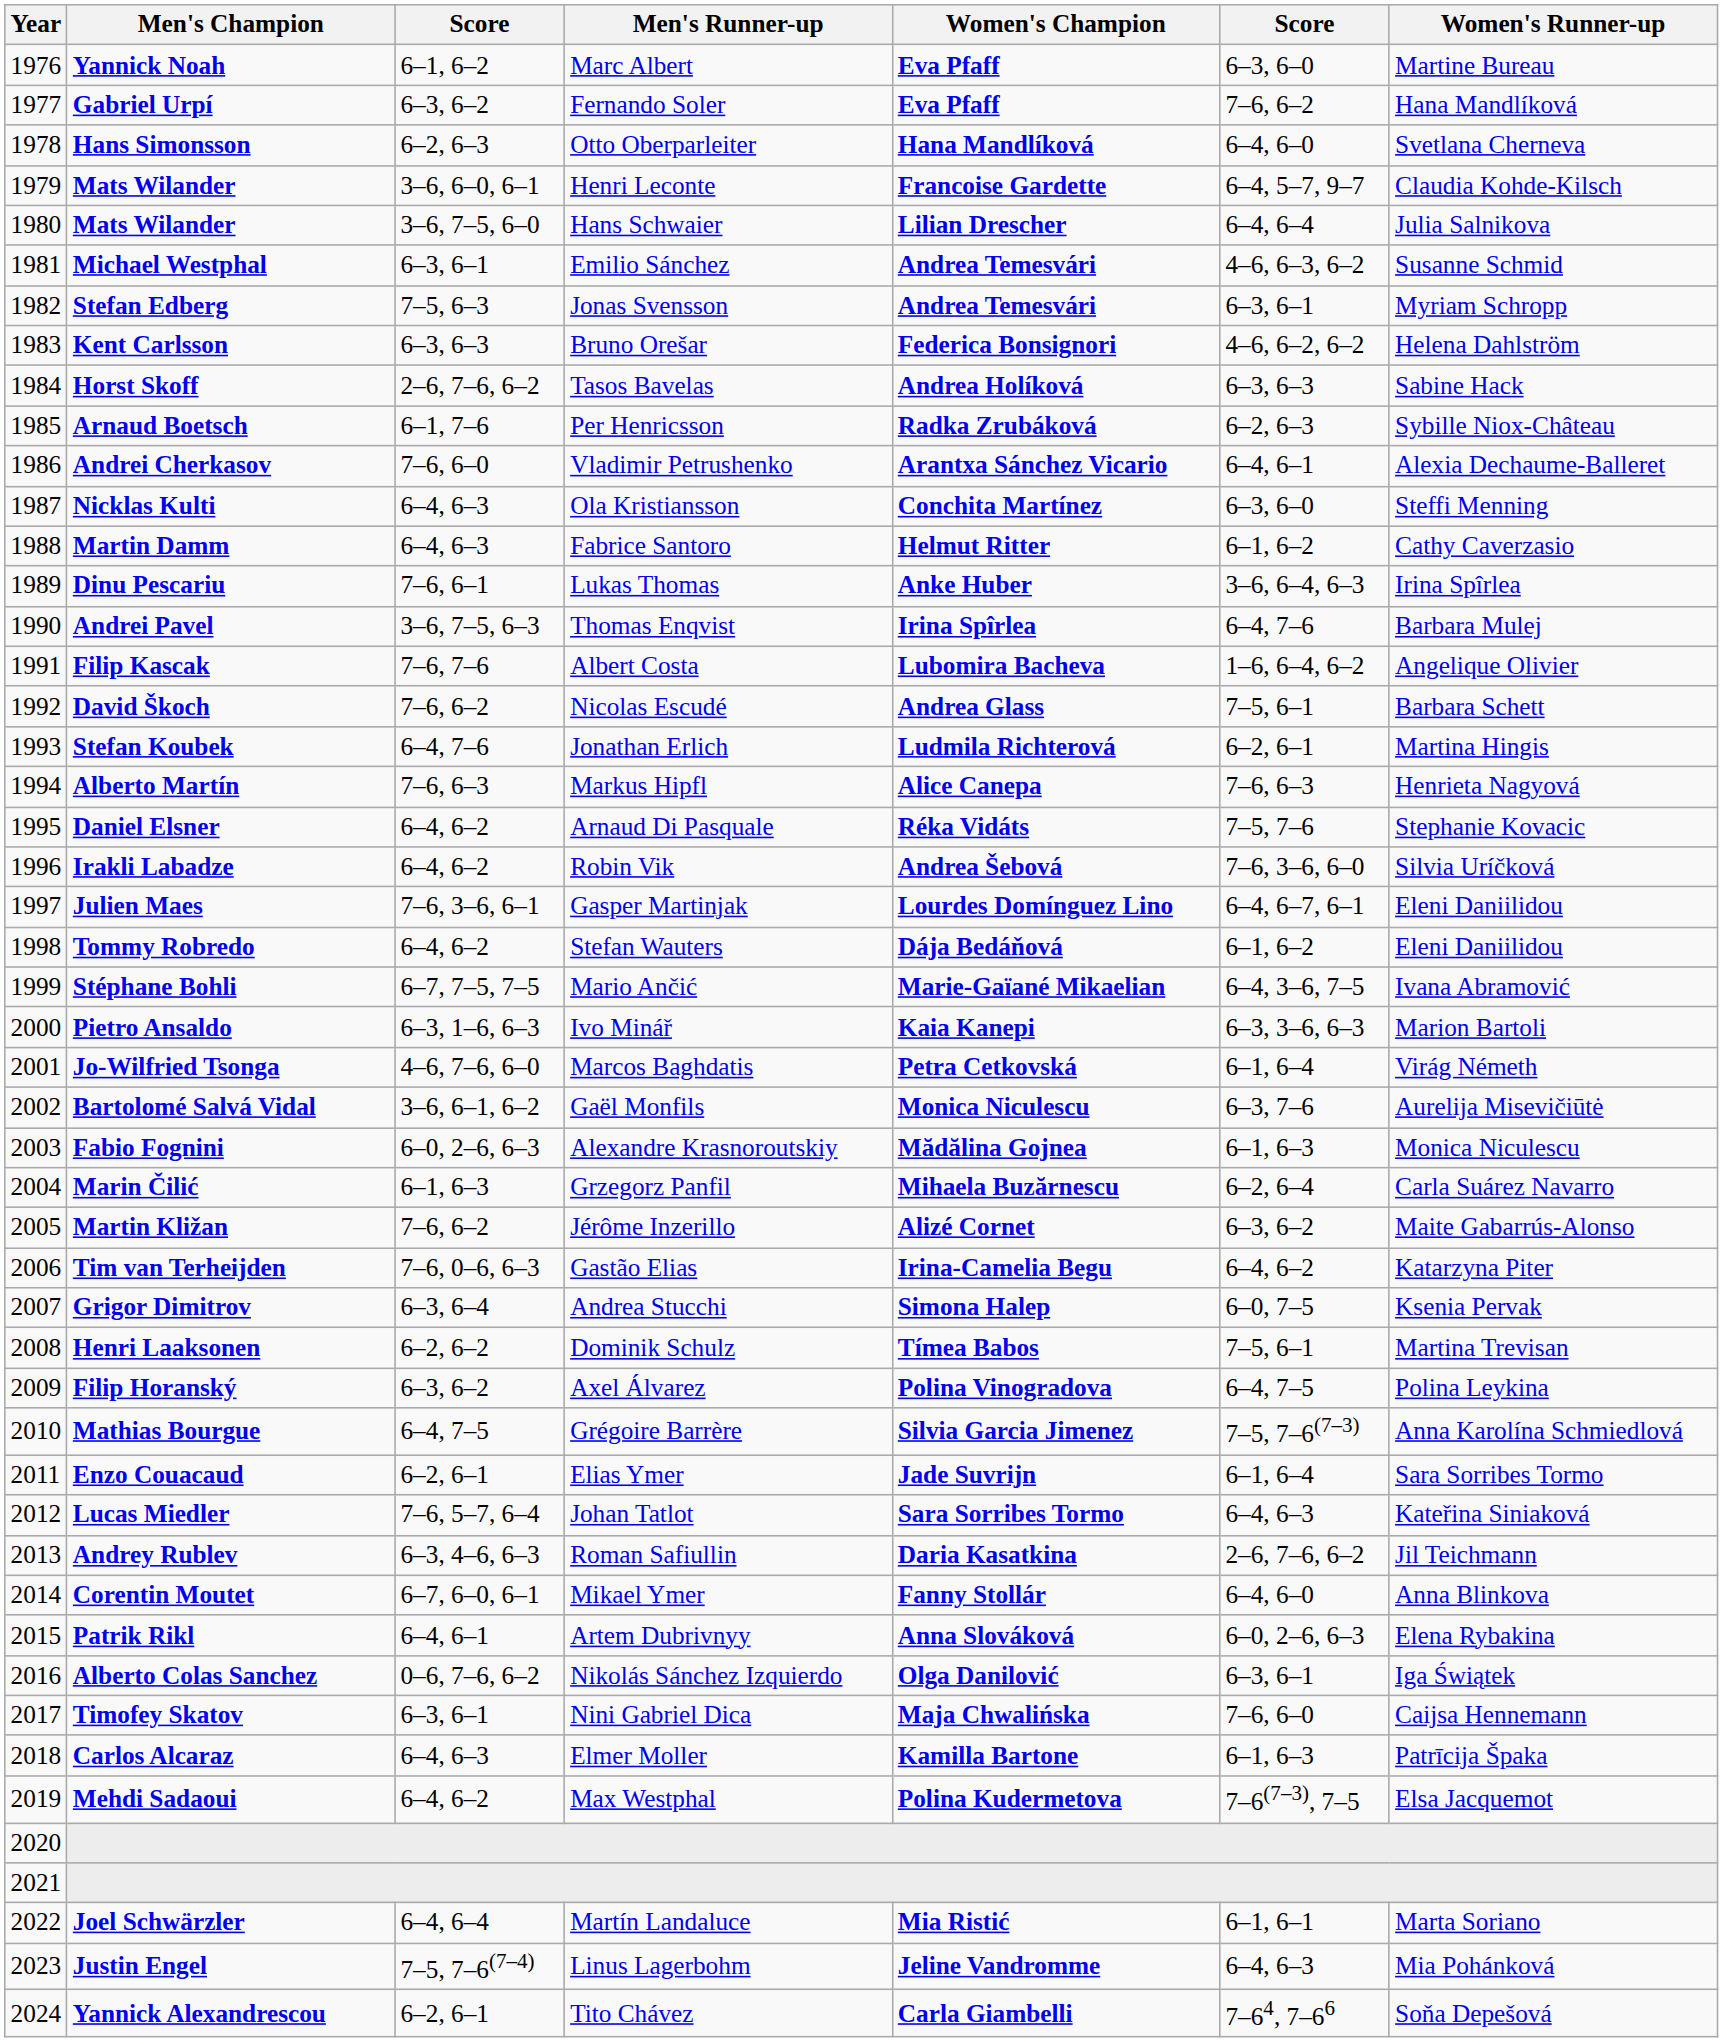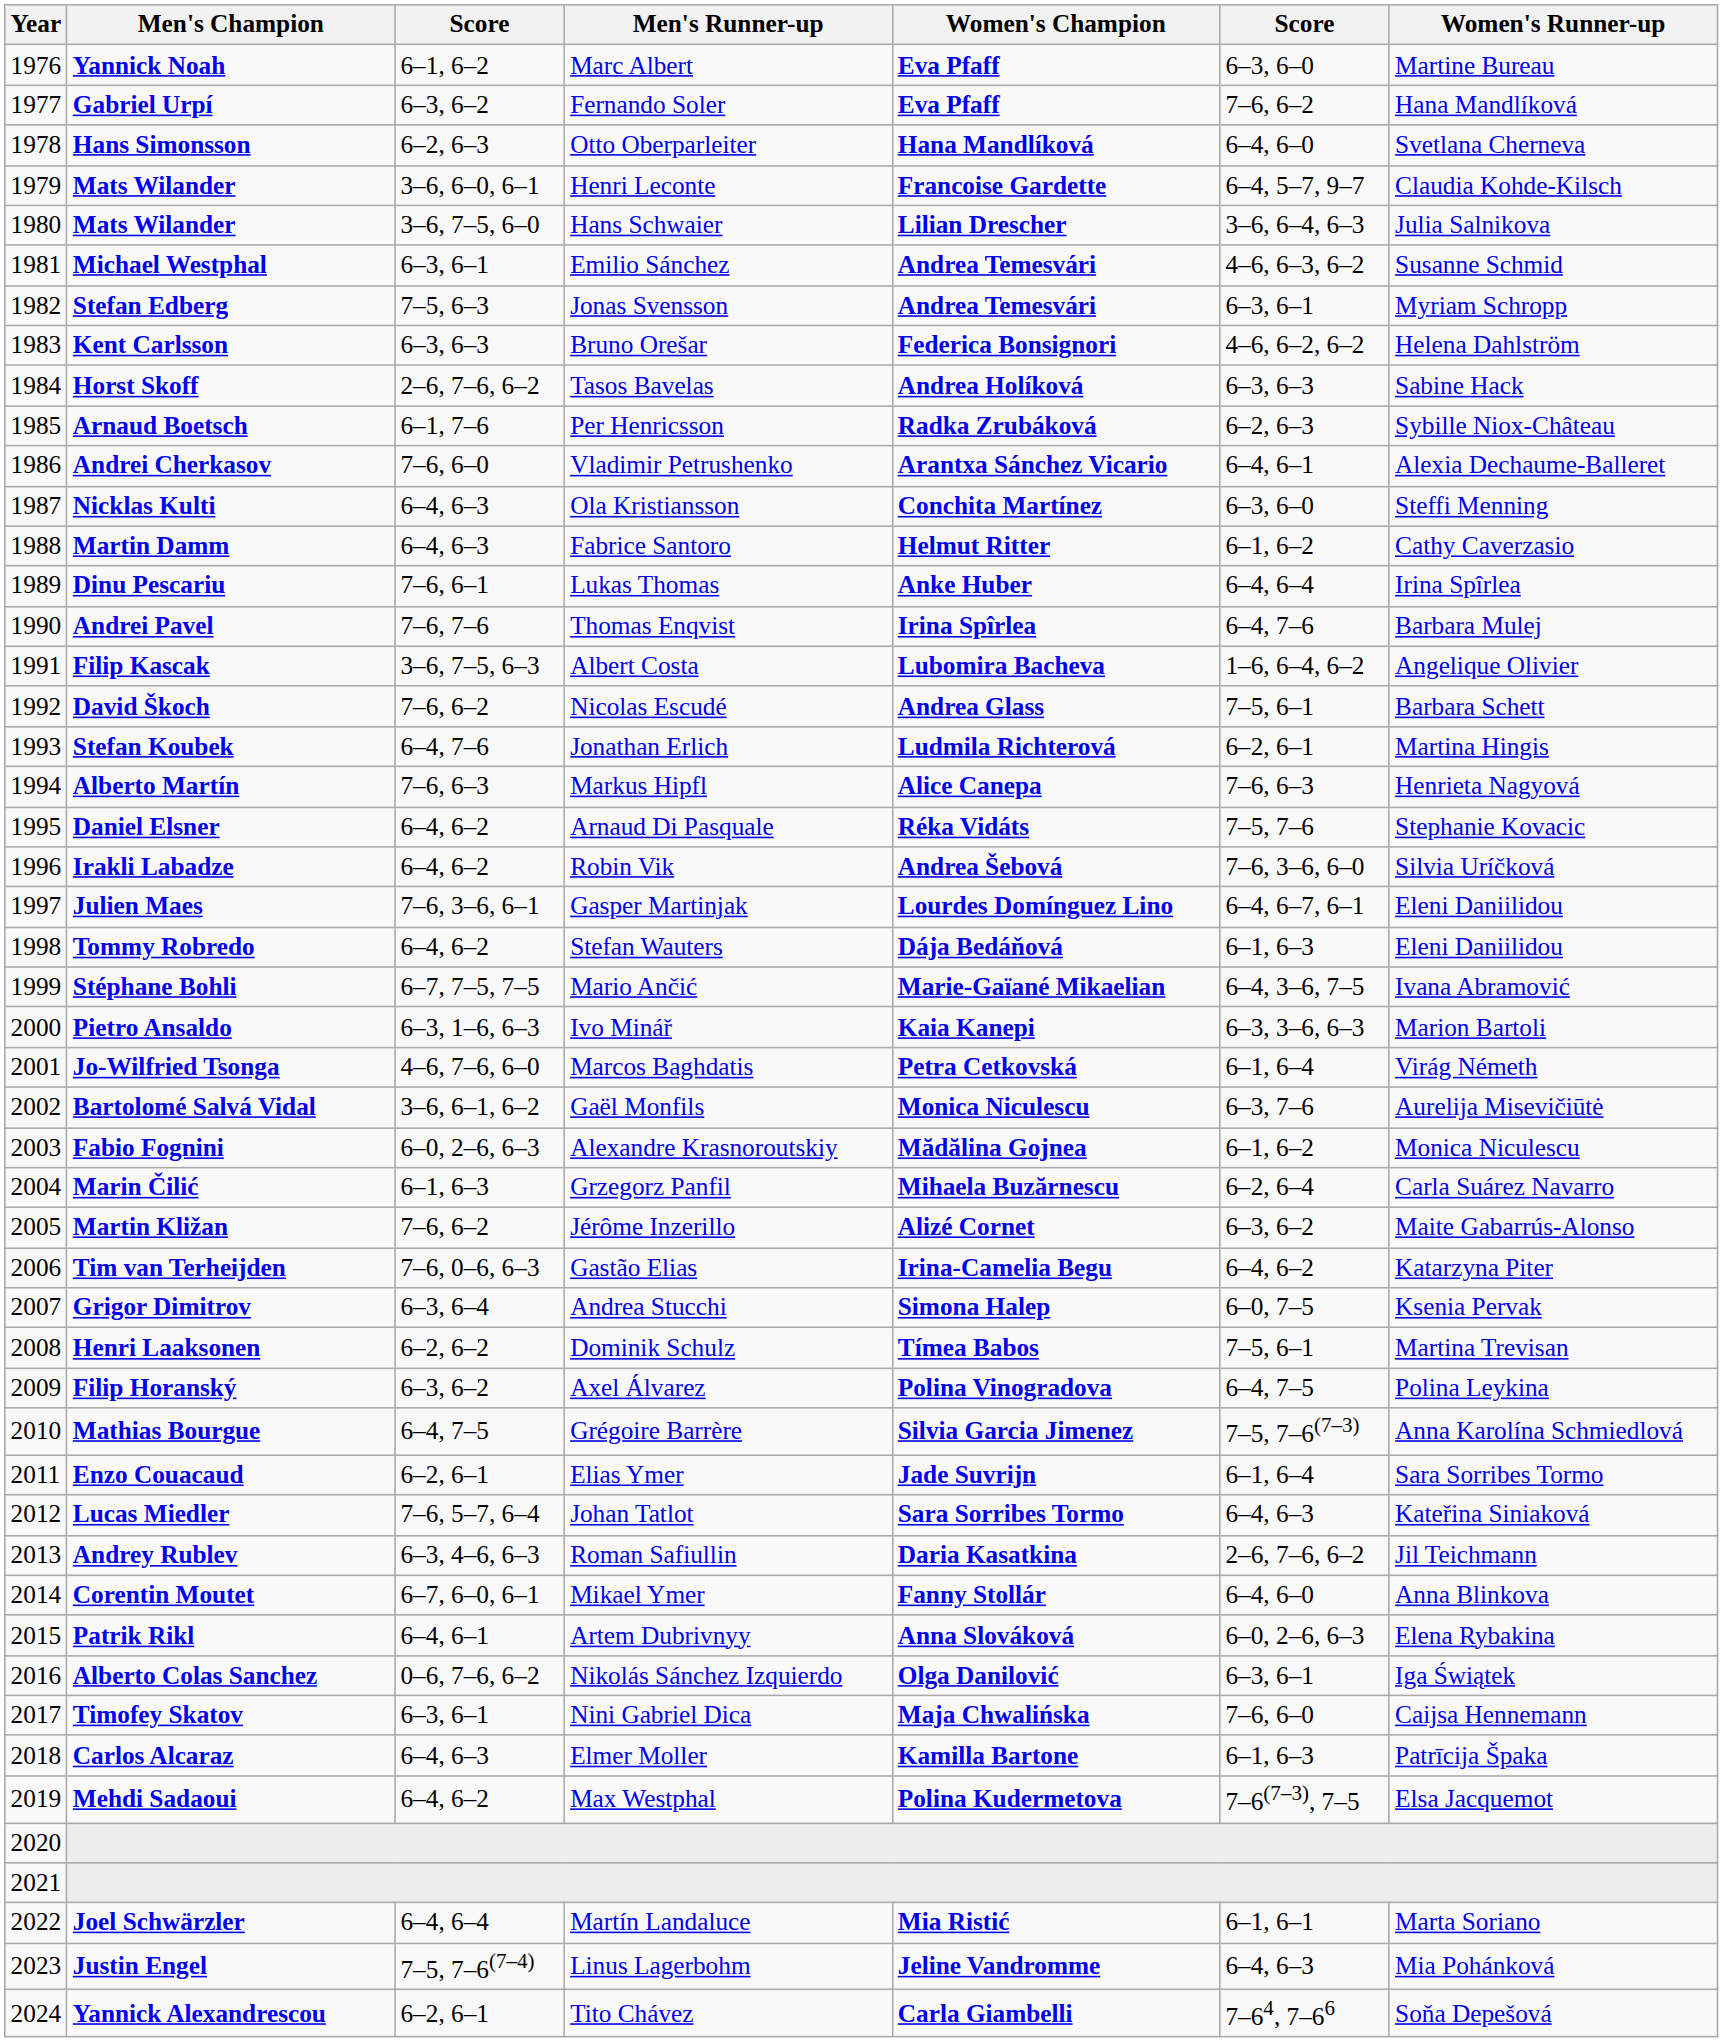Hans Schwaier | column 6: 6–4, 6–4 -> 3–6, 6–4, 6–3
Lukas Thomas | column 6: 3–6, 6–4, 6–3 -> 6–4, 6–4
Thomas Enqvist | column 3: 3–6, 7–5, 6–3 -> 7–6, 7–6
Albert Costa | column 3: 7–6, 7–6 -> 3–6, 7–5, 6–3
Stefan Wauters | column 6: 6–1, 6–2 -> 6–1, 6–3
Alexandre Krasnoroutskiy | column 6: 6–1, 6–3 -> 6–1, 6–2
